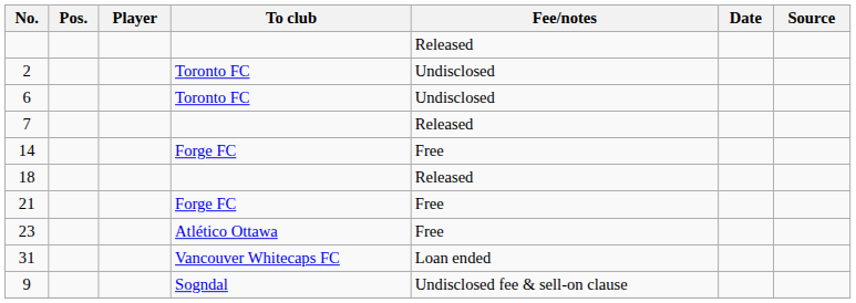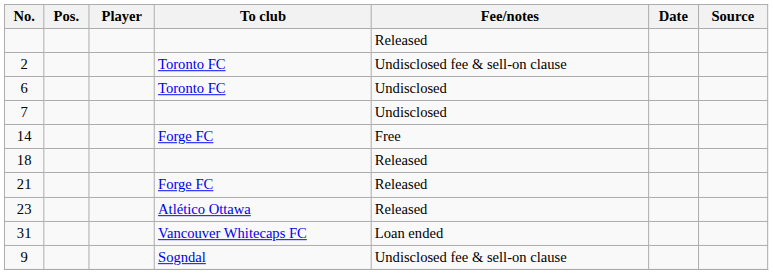2 | Fee/notes: Undisclosed -> Undisclosed fee & sell-on clause
7 | Fee/notes: Released -> Undisclosed
21 | Fee/notes: Free -> Released
23 | Fee/notes: Free -> Released
